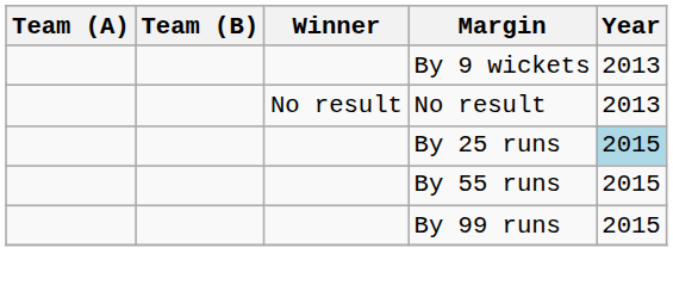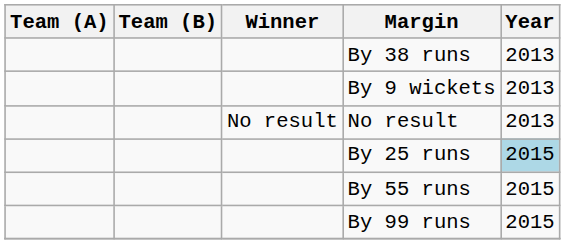+ row: By 38 runs | 2013
